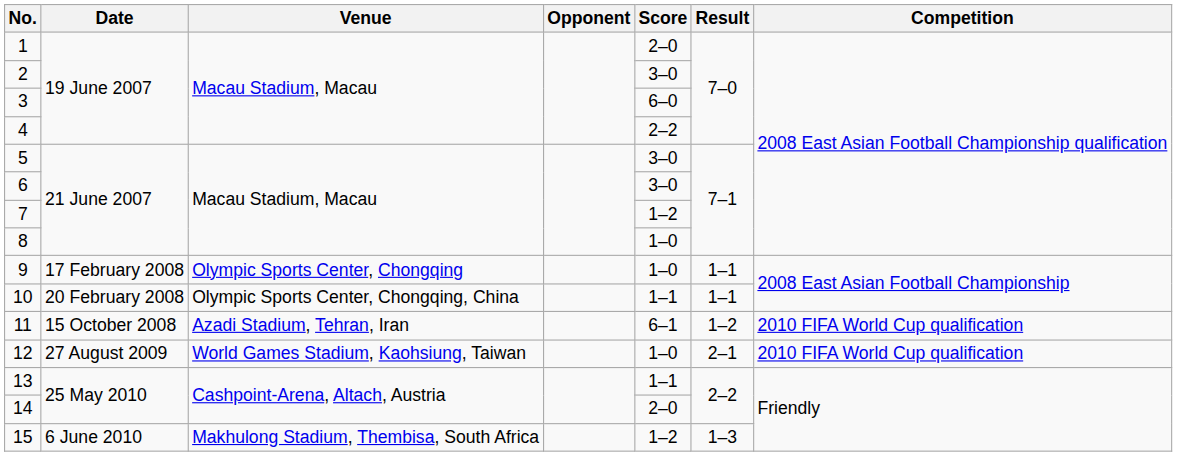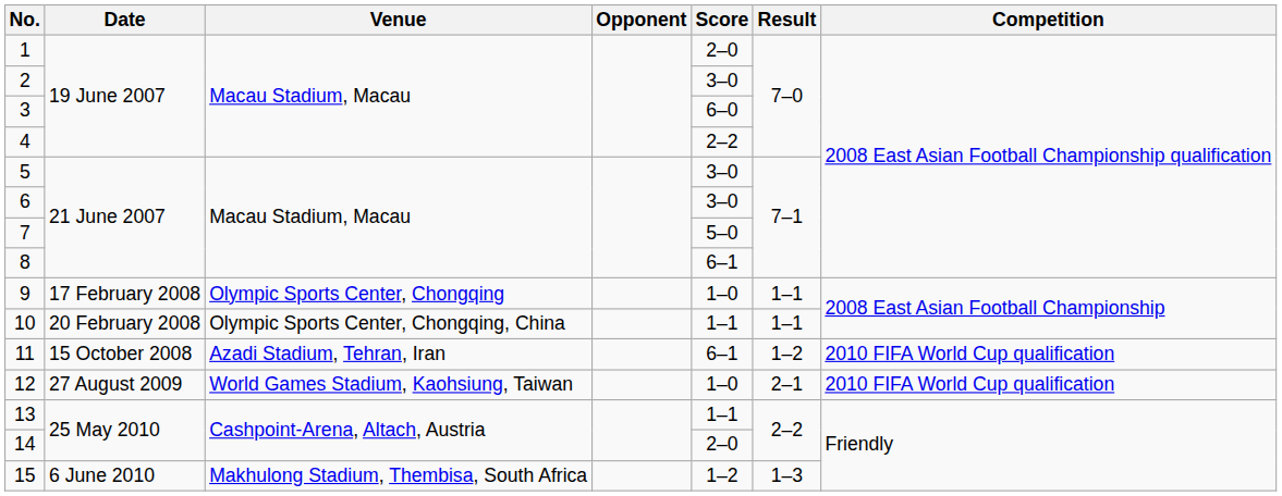7 | Score: 1–2 -> 5–0
8 | Score: 1–0 -> 6–1
